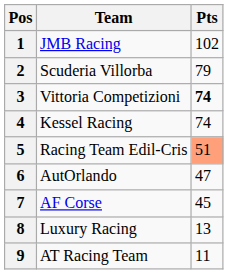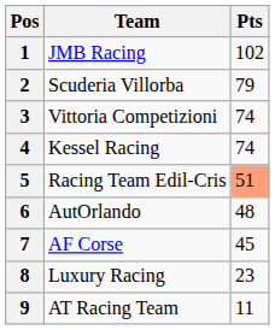3 | Pts: bold -> normal
6 | Pts: 47 -> 48
8 | Pts: 13 -> 23
